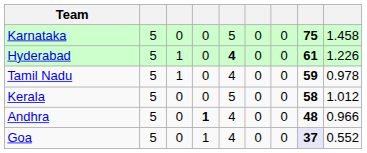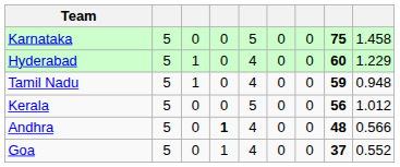Hyderabad | column 5: bold -> normal
Hyderabad | column 8: 61 -> 60
Hyderabad | column 9: 1.226 -> 1.229
Tamil Nadu | column 9: 0.978 -> 0.948
Kerala | column 8: 58 -> 56
Andhra | column 9: 0.966 -> 0.566
Goa | column 8: lavender background -> no background
